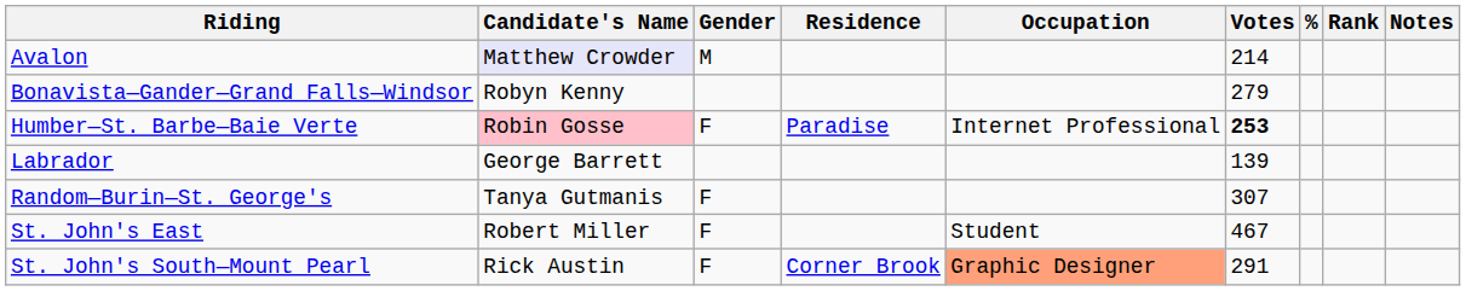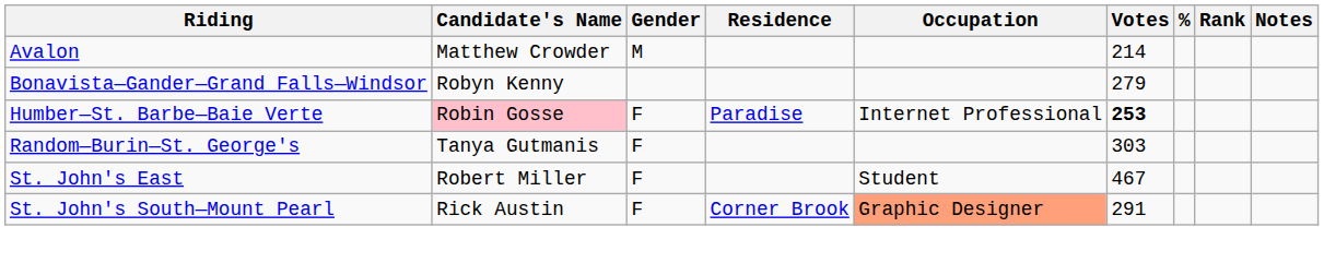Avalon | Candidate's Name: lavender background -> no background
- row: Labrador | George Barrett | 139
Random—Burin—St. George's | Votes: 307 -> 303
